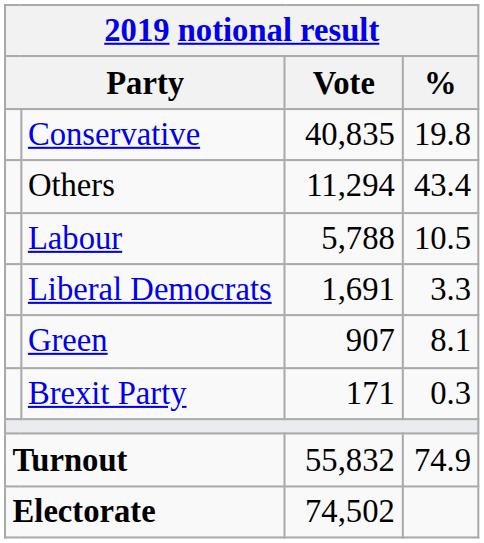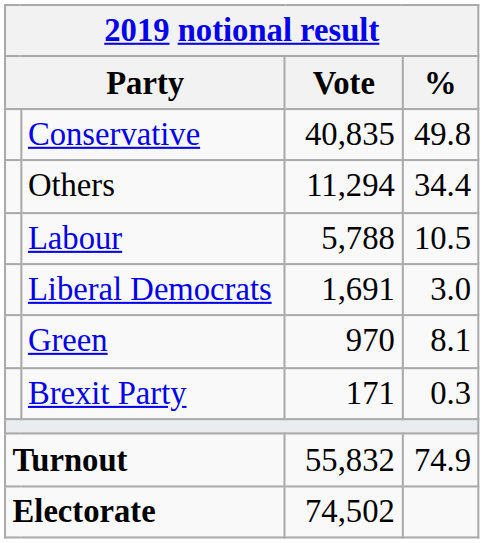Conservative | %: 19.8 -> 49.8
Others | %: 43.4 -> 34.4
Liberal Democrats | %: 3.3 -> 3.0
Green | Vote: 907 -> 970
